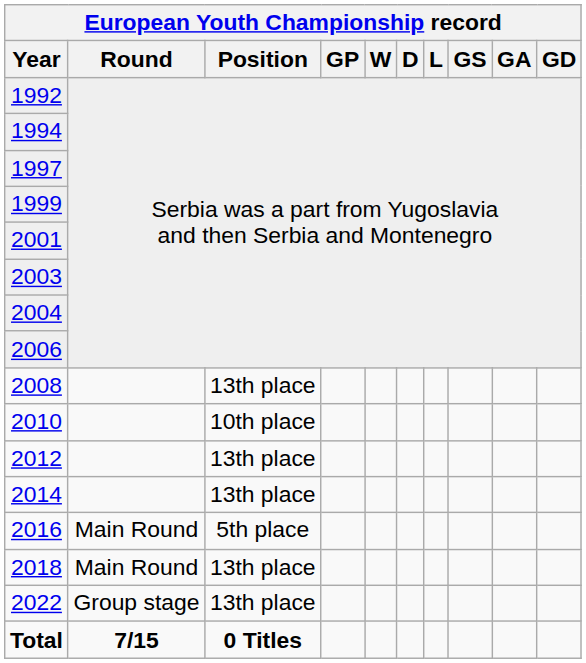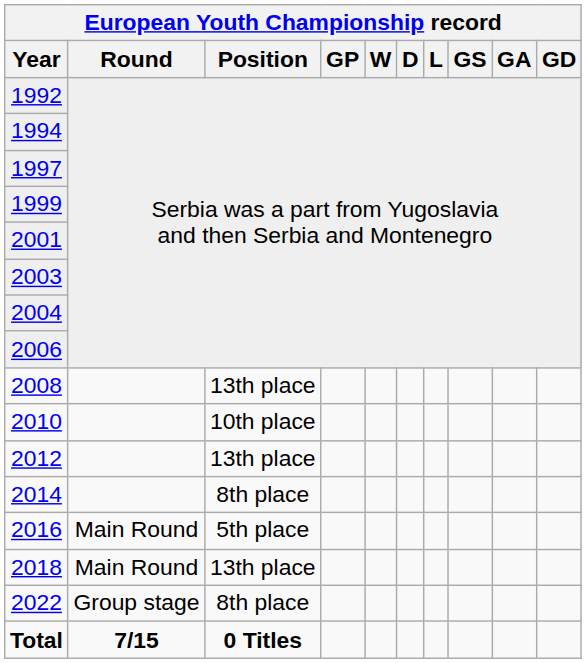2014 | European Youth Championship record / Position: 13th place -> 8th place
2022 | European Youth Championship record / Position: 13th place -> 8th place
